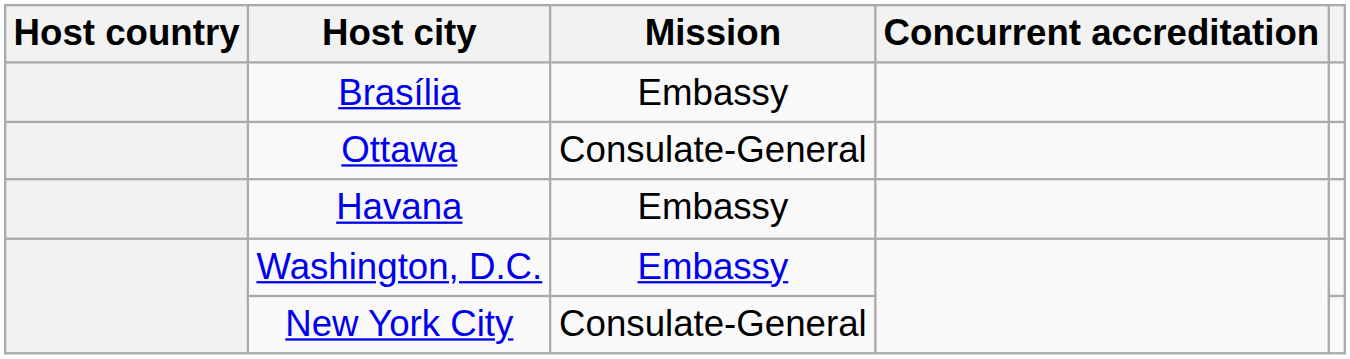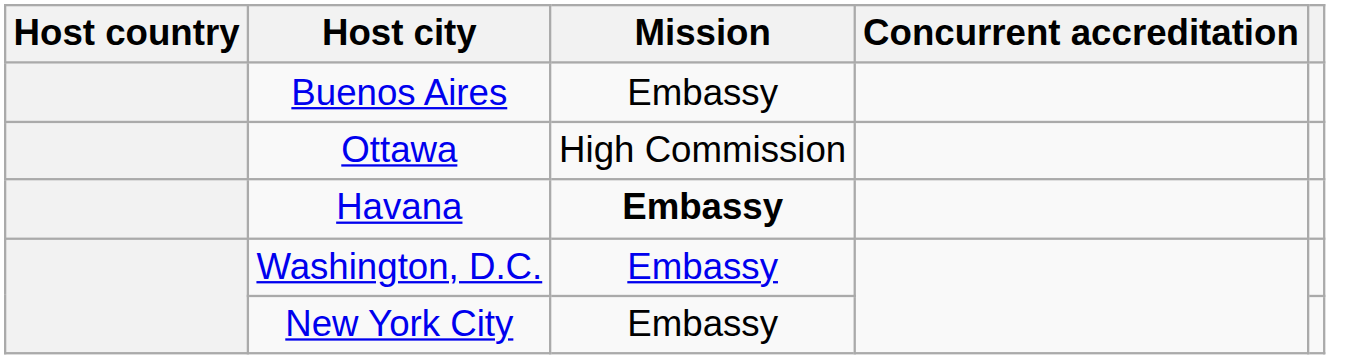+ row: Buenos Aires | Embassy
- row: Brasília | Embassy
Ottawa | Mission: Consulate-General -> High Commission
Havana | Mission: normal -> bold
New York City | Mission: Consulate-General -> Embassy
